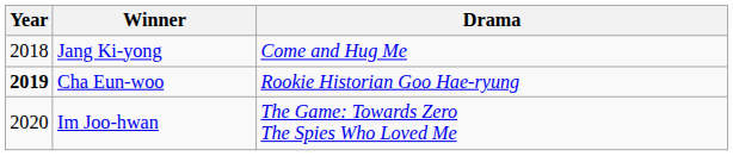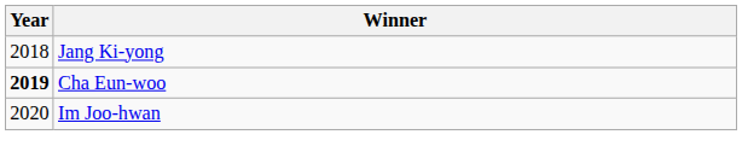- column: Drama | Come and Hug Me | Rookie Historian Goo Hae-ryung | The Game: Towards Zero The Spies Who Loved Me
